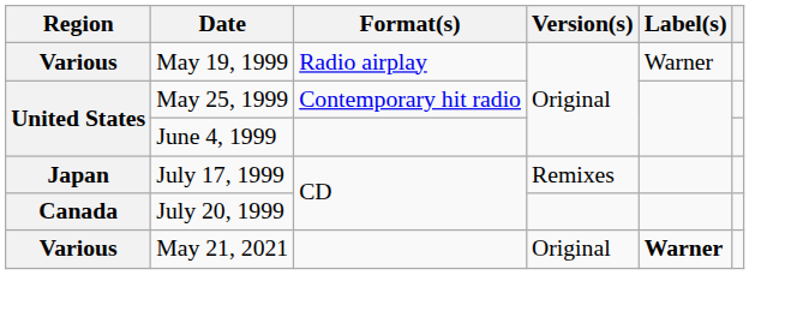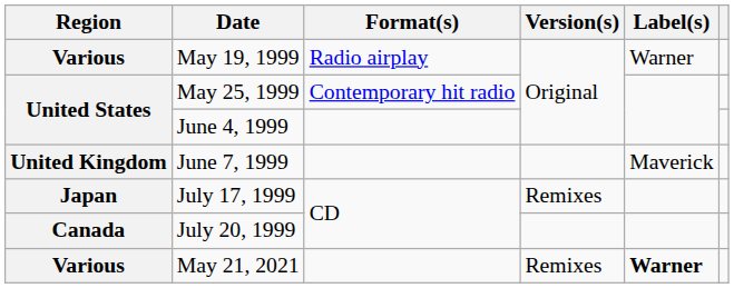+ row: United Kingdom | June 7, 1999 | Maverick
May 21, 2021 | Version(s): Original -> Remixes
